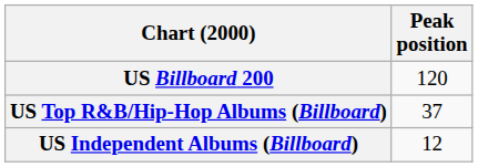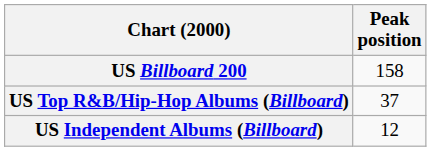US Billboard 200 | Peak position: 120 -> 158
